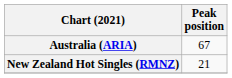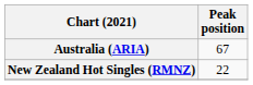New Zealand Hot Singles (RMNZ) | Peak position: 21 -> 22
